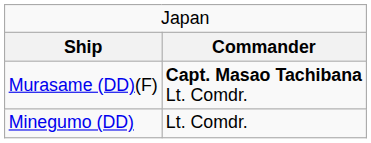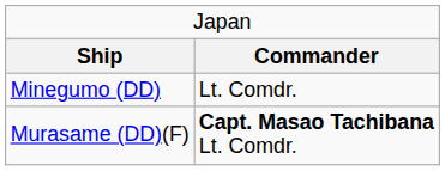rows swapped: Murasame (DD)(F) <-> Minegumo (DD)
